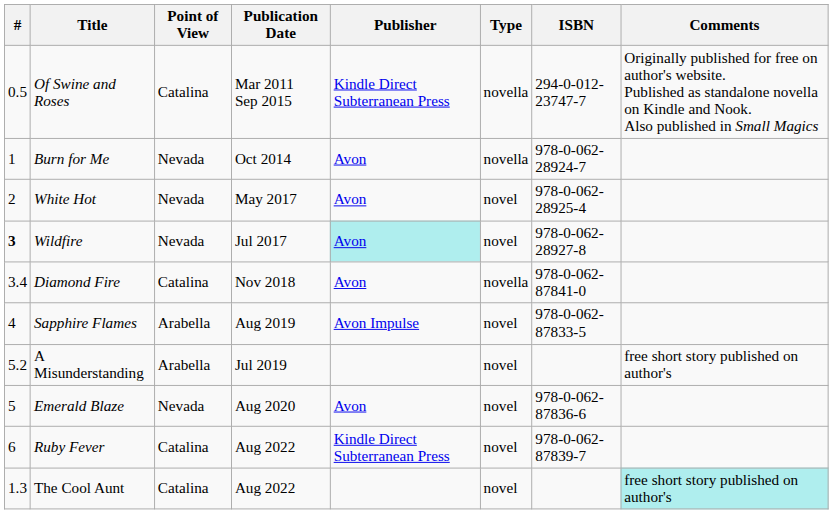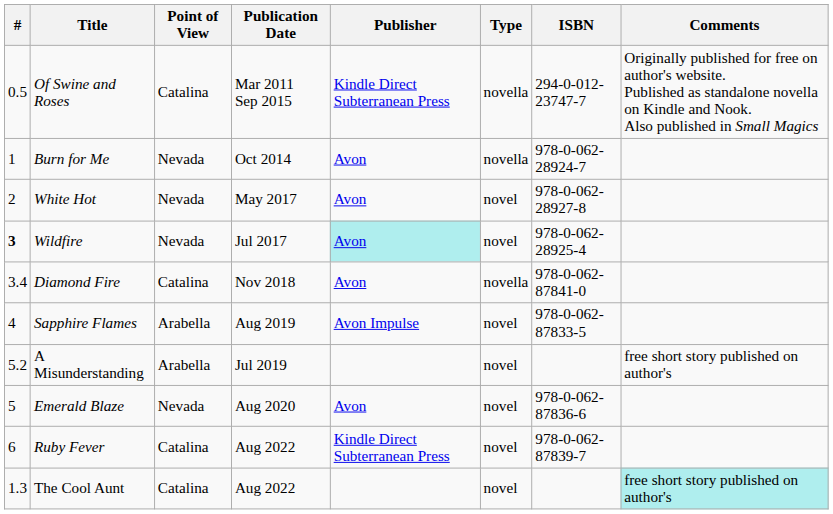White Hot | ISBN: 978-0-062-28925-4 -> 978-0-062-28927-8
Wildfire | ISBN: 978-0-062-28927-8 -> 978-0-062-28925-4
